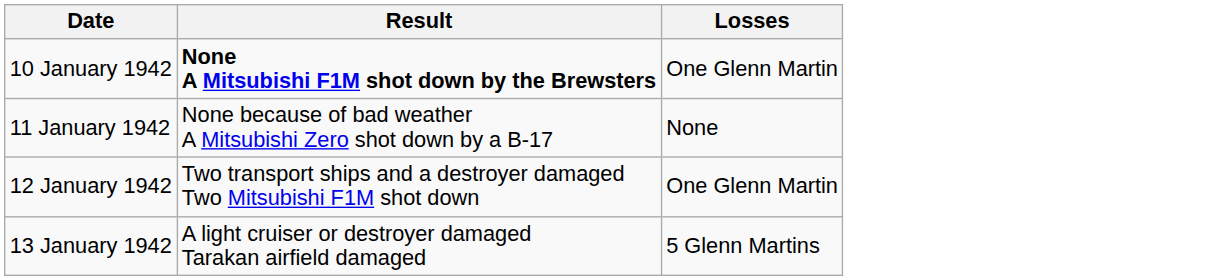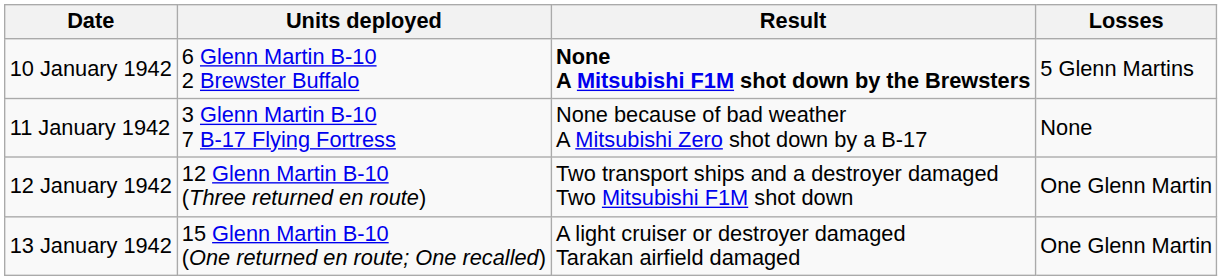+ column: Units deployed | 6 Glenn Martin B-10 2 Brewster Buffalo | 3 Glenn Martin B-10 7 B-17 Flying Fortress | 12 Glenn Martin B-10 (Three returned en route) | 15 Glenn Martin B-10 (One returned en route; One recalled)
10 January 1942 | Losses: One Glenn Martin -> 5 Glenn Martins
13 January 1942 | Losses: 5 Glenn Martins -> One Glenn Martin
